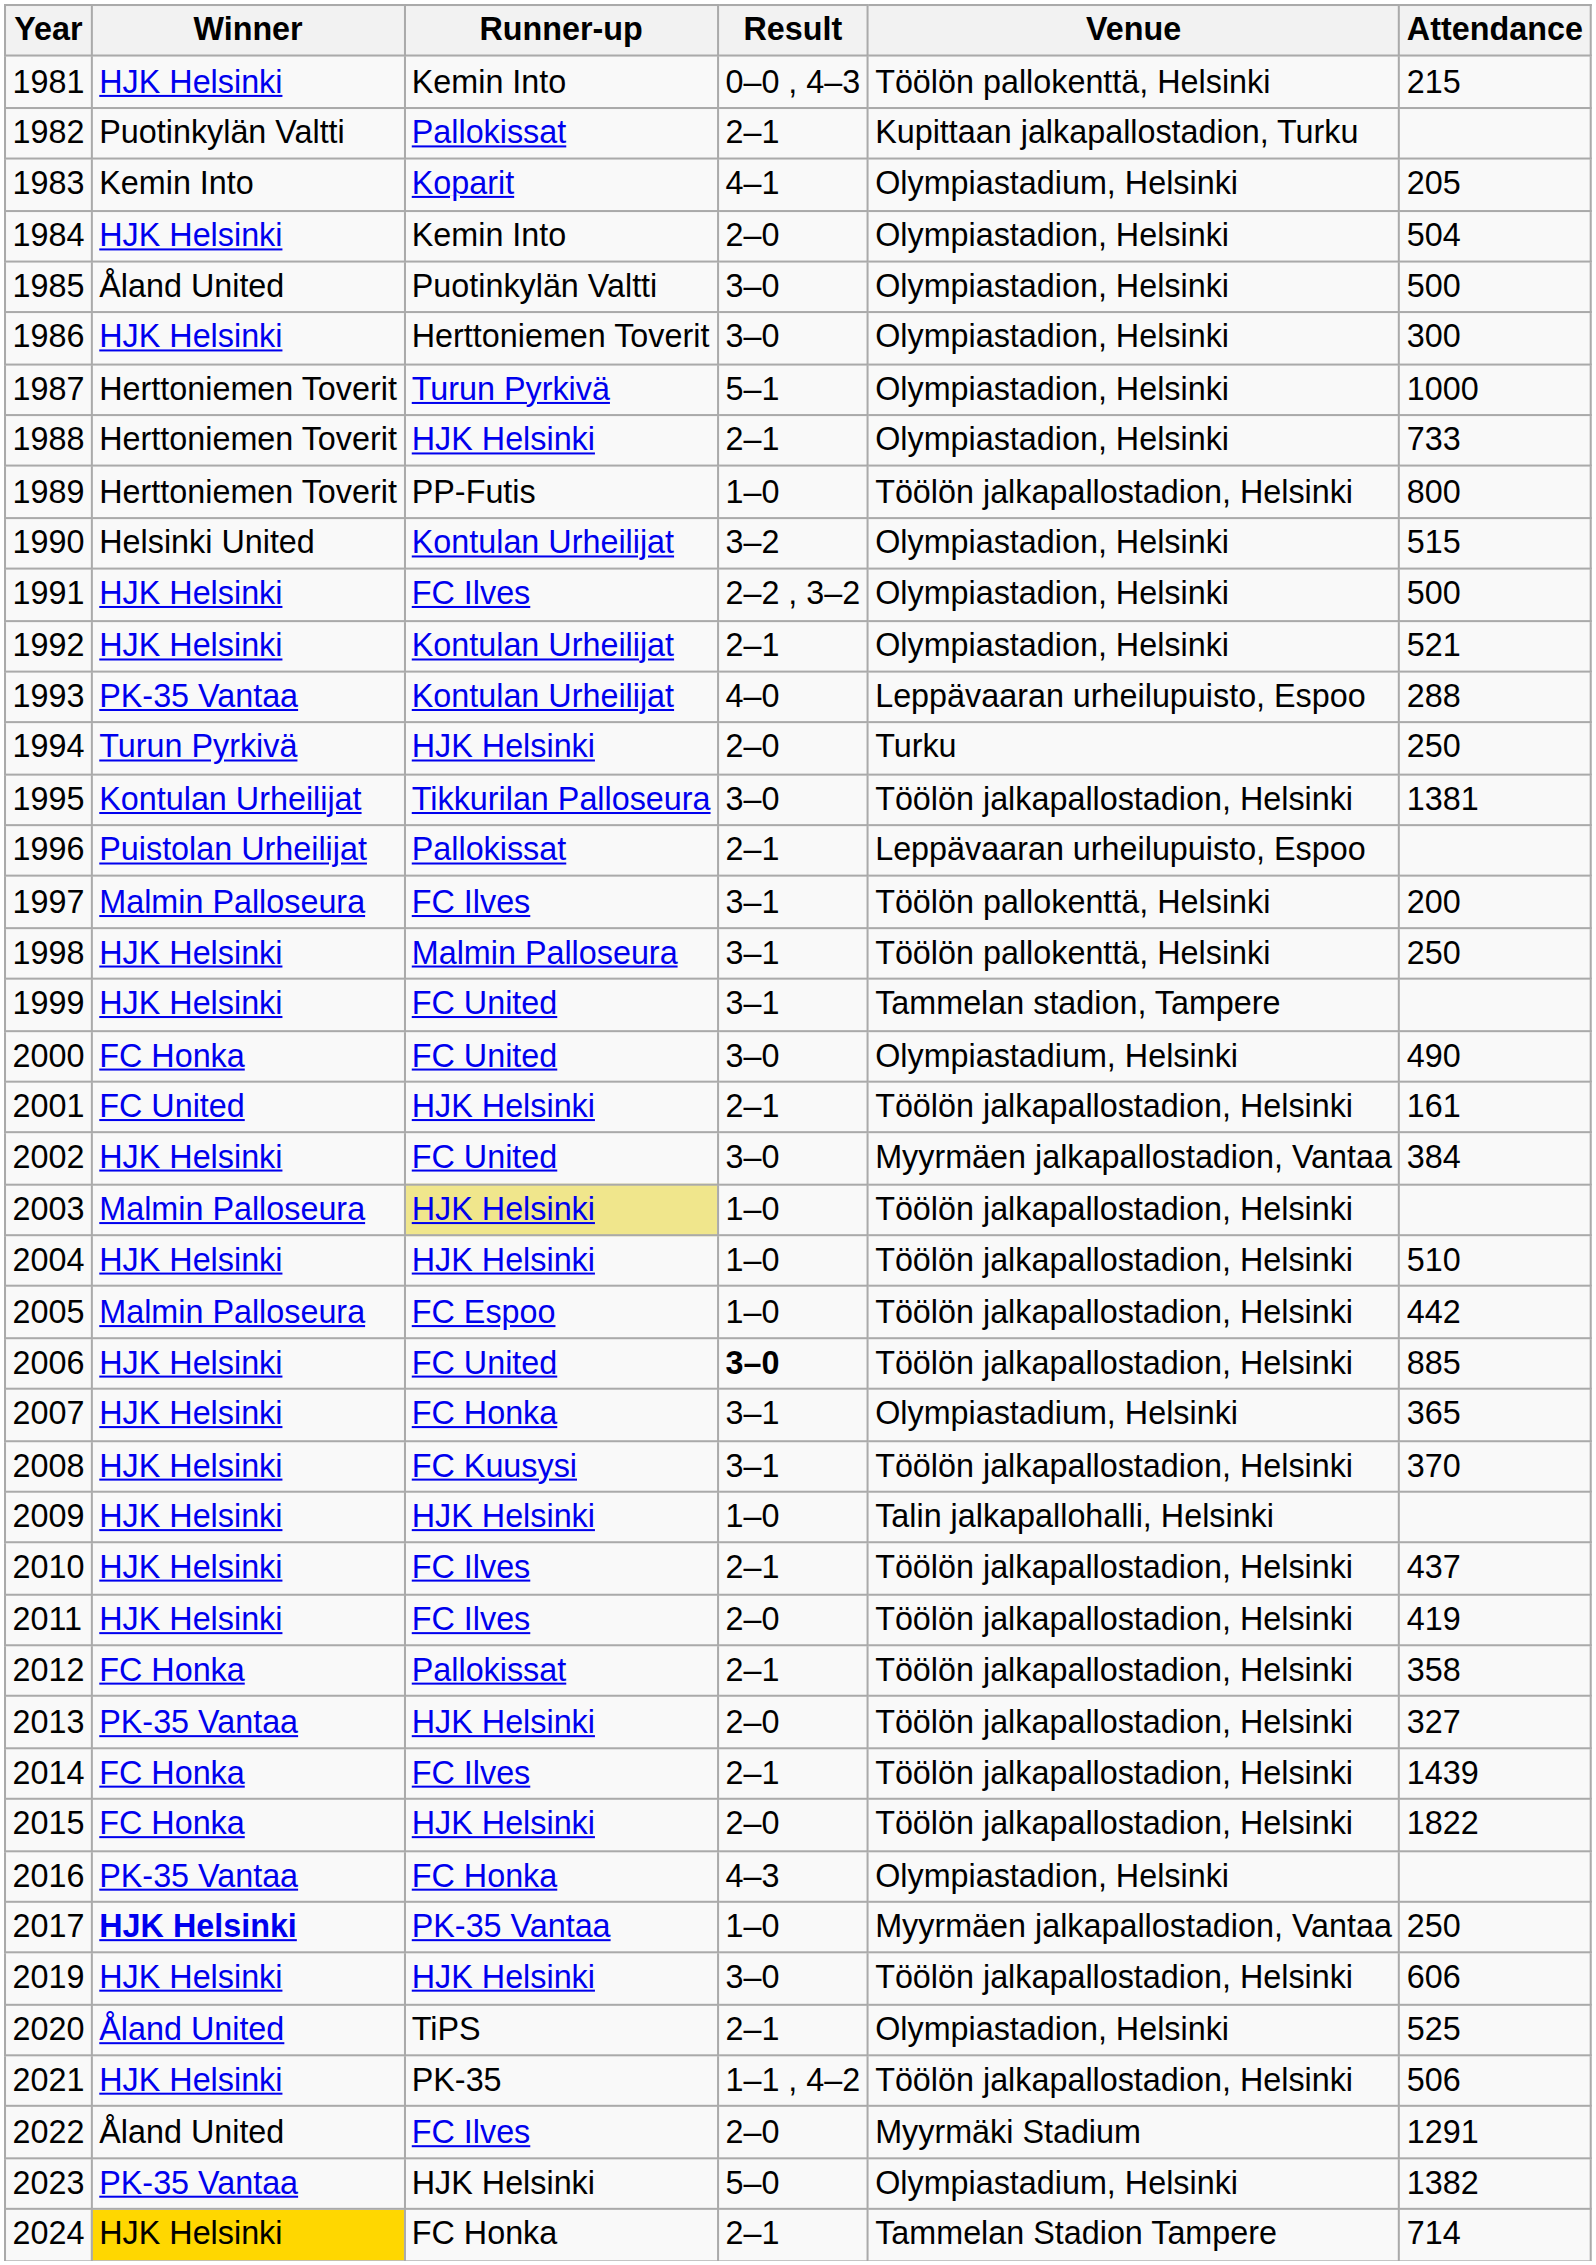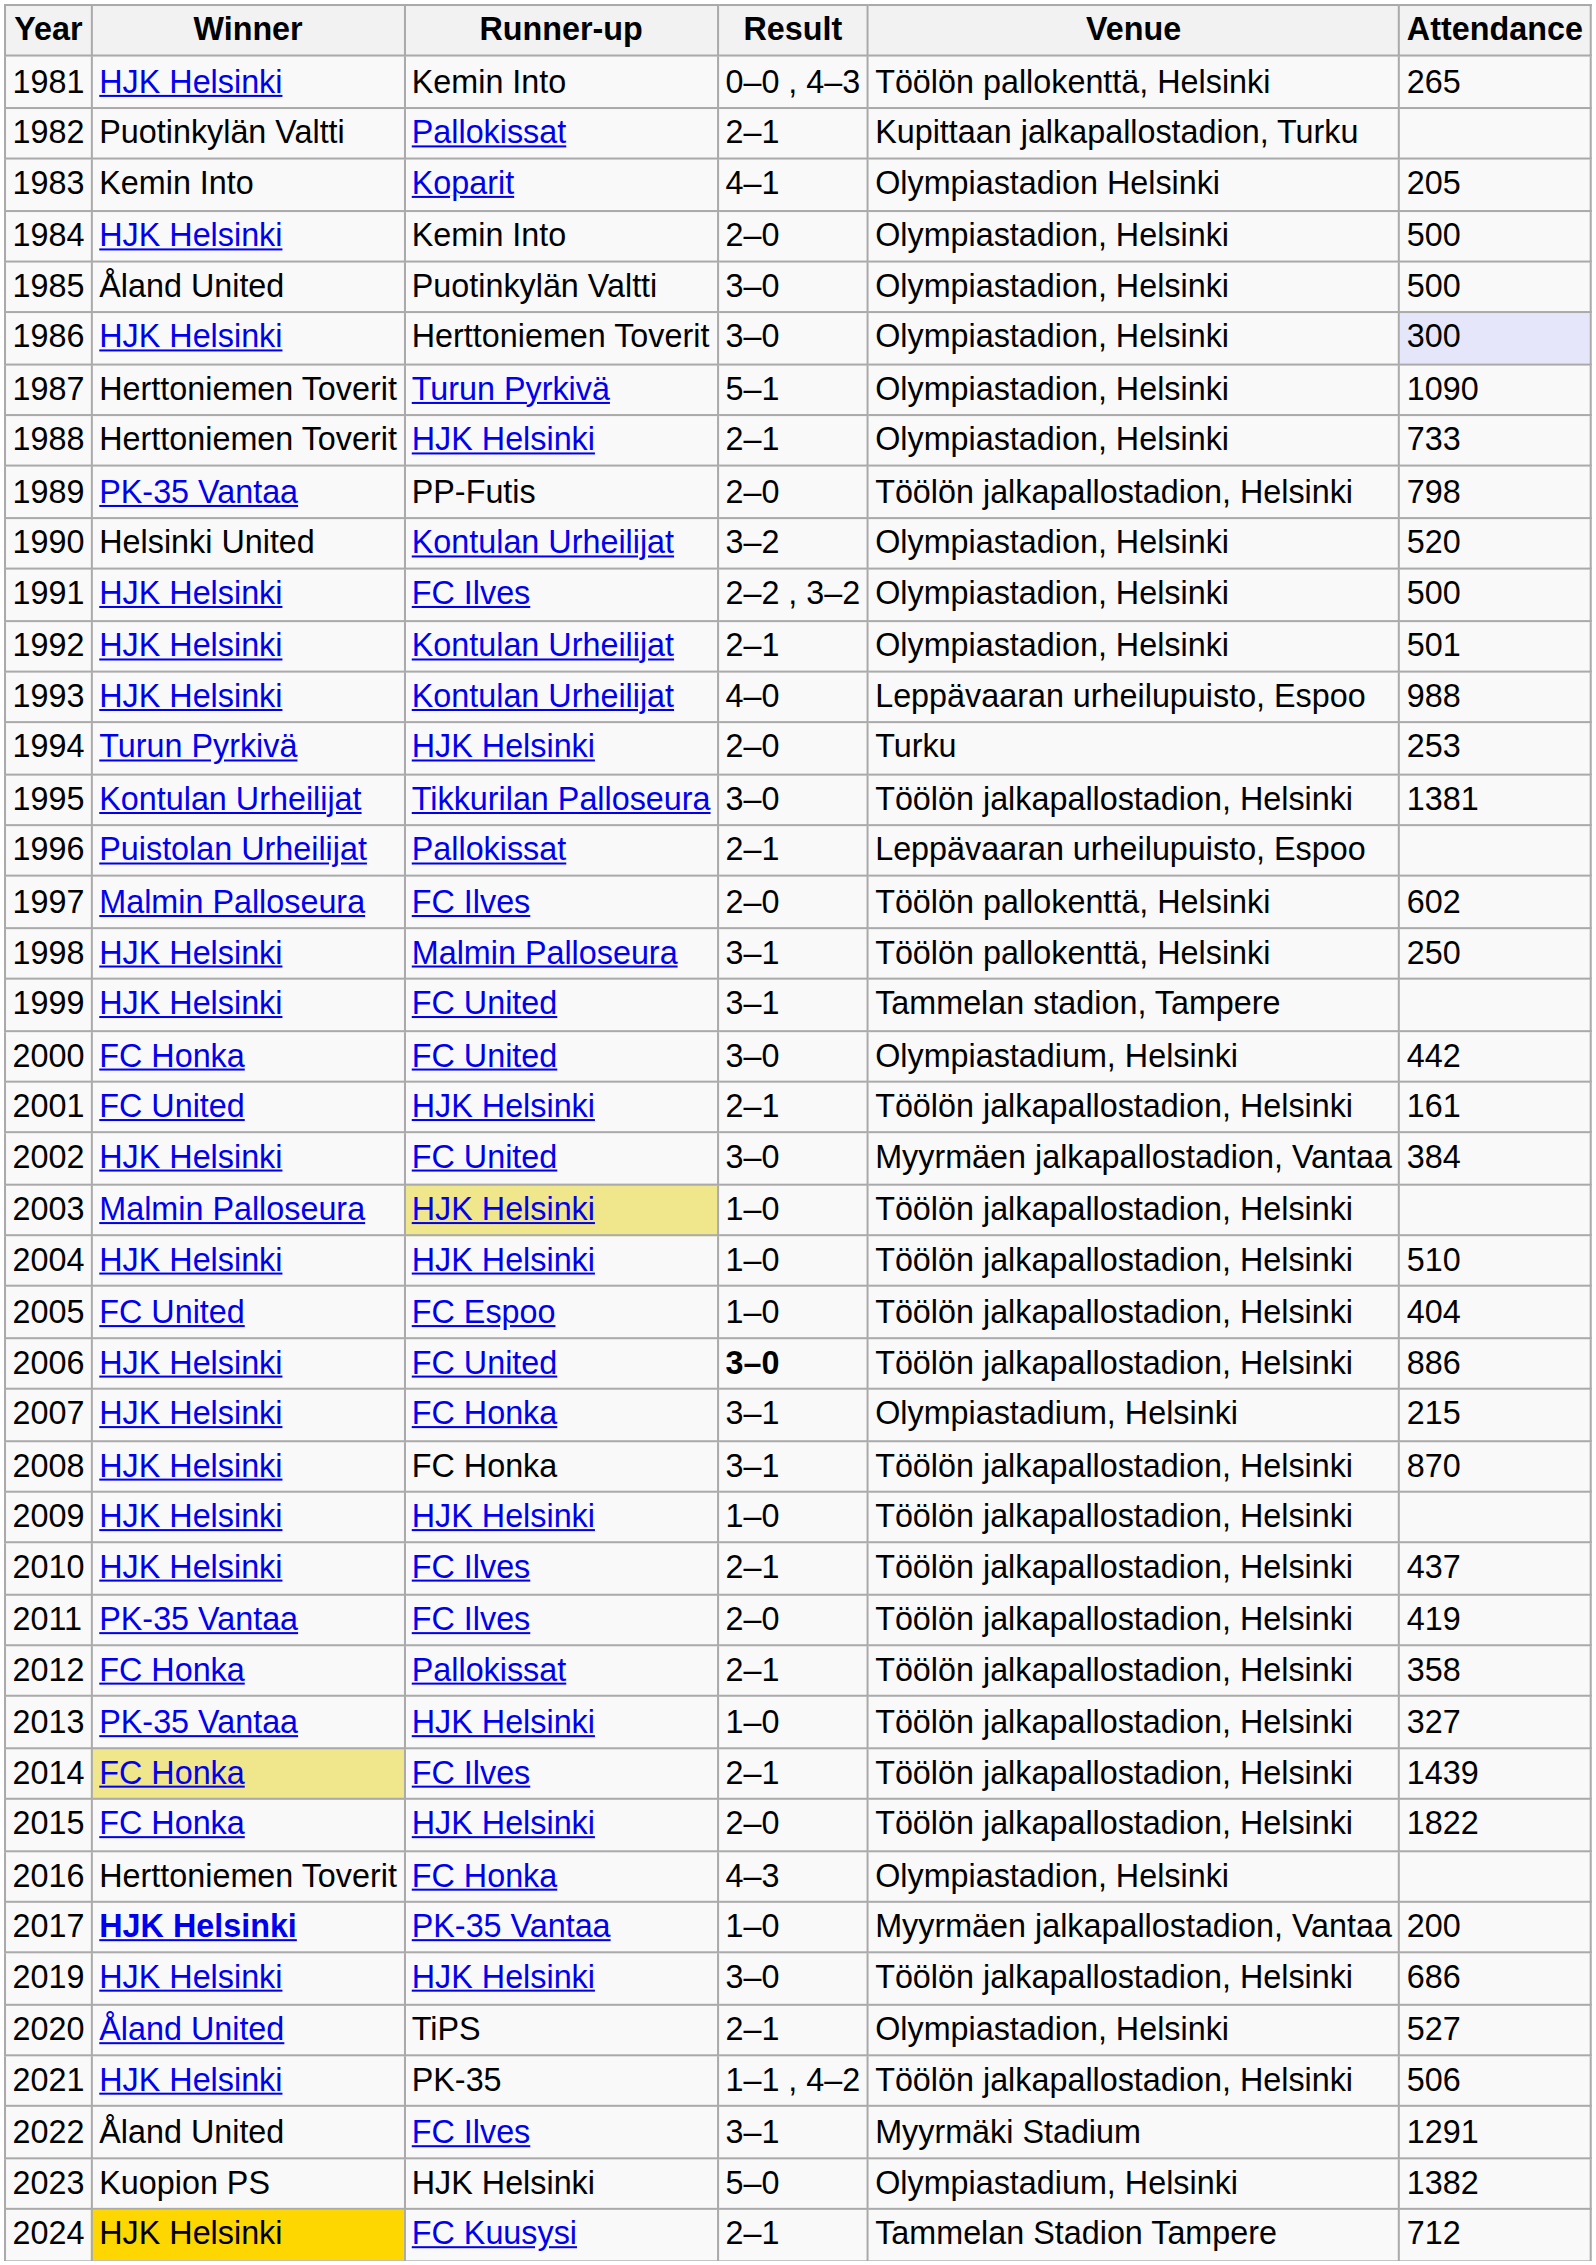1981 | Attendance: 215 -> 265
1983 | Venue: Olympiastadium, Helsinki -> Olympiastadion Helsinki
1984 | Attendance: 504 -> 500
1986 | Attendance: no background -> lavender background
1987 | Attendance: 1000 -> 1090
1989 | Winner: Herttoniemen Toverit -> PK-35 Vantaa
1989 | Result: 1–0 -> 2–0
1989 | Attendance: 800 -> 798
1990 | Attendance: 515 -> 520
1992 | Attendance: 521 -> 501
1993 | Winner: PK-35 Vantaa -> HJK Helsinki
1993 | Attendance: 288 -> 988
1994 | Attendance: 250 -> 253
1997 | Result: 3–1 -> 2–0
1997 | Attendance: 200 -> 602
2000 | Attendance: 490 -> 442
2005 | Winner: Malmin Palloseura -> FC United
2005 | Attendance: 442 -> 404
2006 | Attendance: 885 -> 886
2007 | Attendance: 365 -> 215
2008 | Runner-up: FC Kuusysi -> FC Honka
2008 | Attendance: 370 -> 870
2009 | Venue: Talin jalkapallohalli, Helsinki -> Töölön jalkapallostadion, Helsinki
2011 | Winner: HJK Helsinki -> PK-35 Vantaa
2013 | Result: 2–0 -> 1–0
2014 | Winner: no background -> khaki background
2016 | Winner: PK-35 Vantaa -> Herttoniemen Toverit
2017 | Attendance: 250 -> 200
2019 | Attendance: 606 -> 686
2020 | Attendance: 525 -> 527
2022 | Result: 2–0 -> 3–1
2023 | Winner: PK-35 Vantaa -> Kuopion PS
2024 | Runner-up: FC Honka -> FC Kuusysi
2024 | Attendance: 714 -> 712
